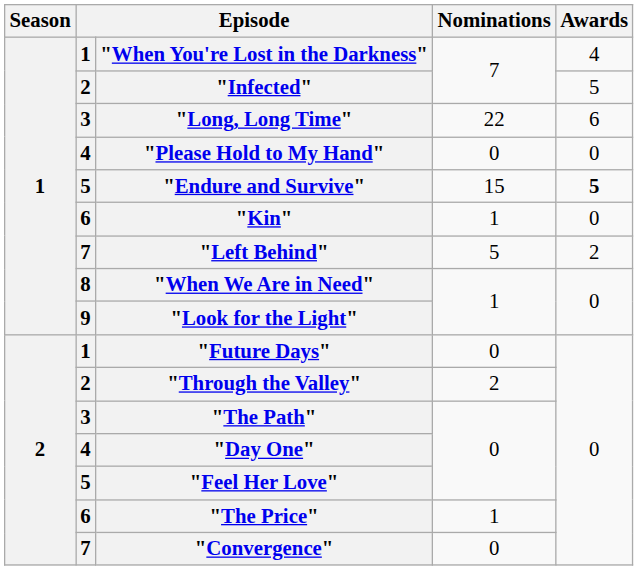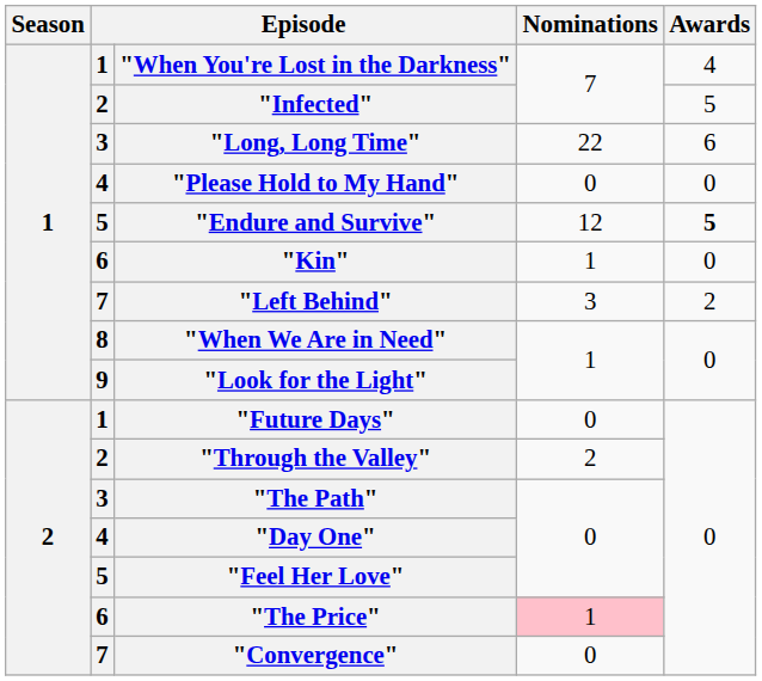"Endure and Survive" | Nominations: 15 -> 12
"Left Behind" | Nominations: 5 -> 3
"The Price" | Nominations: no background -> pink background
